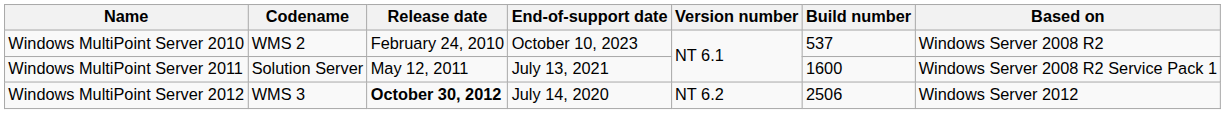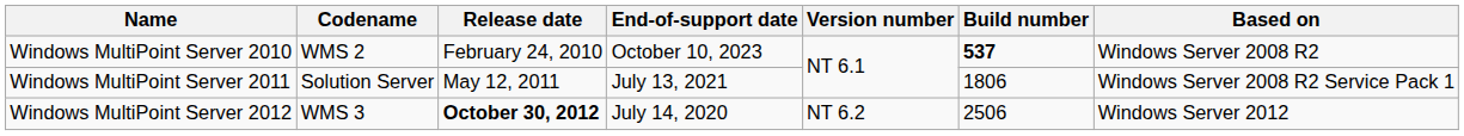Windows MultiPoint Server 2010 | Build number: normal -> bold
Windows MultiPoint Server 2011 | Build number: 1600 -> 1806
